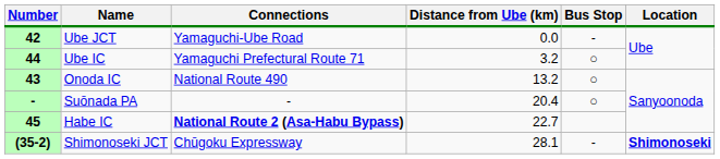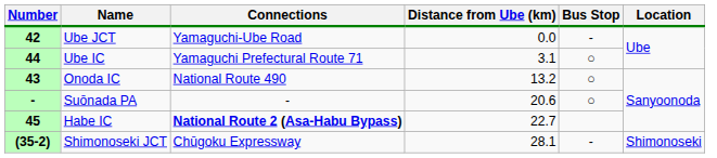Ube IC | Distance from Ube (km): 3.2 -> 3.1
Suōnada PA | Distance from Ube (km): 20.4 -> 20.6
Shimonoseki JCT | Location: bold -> normal
